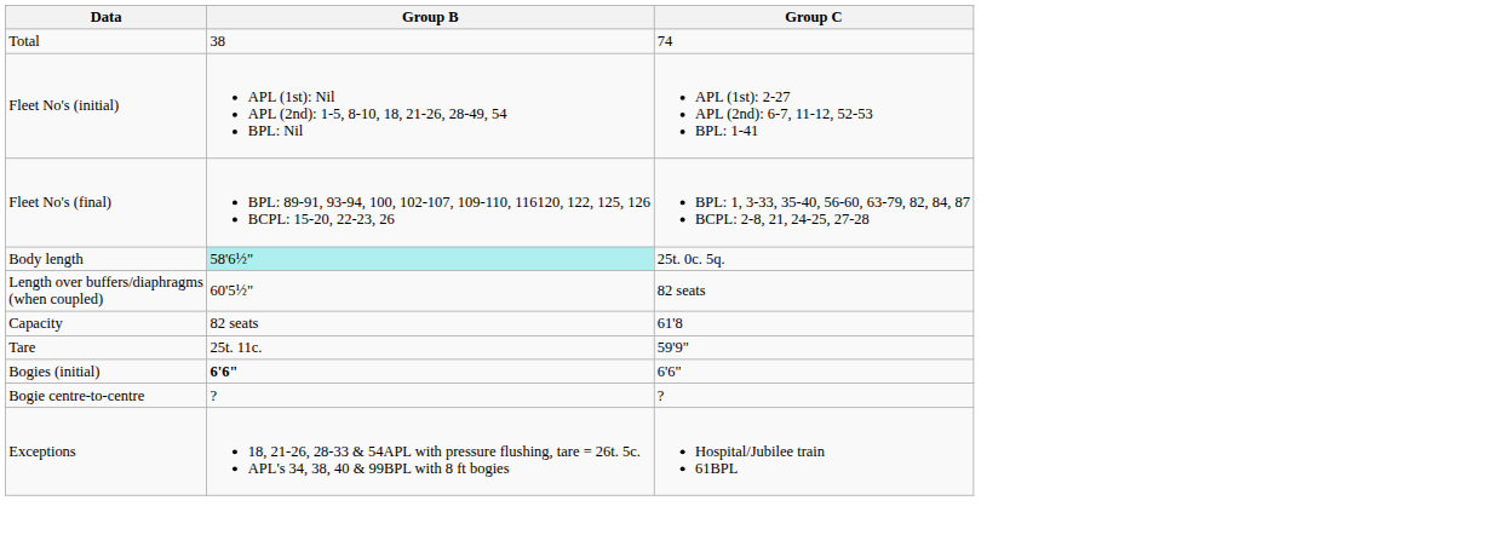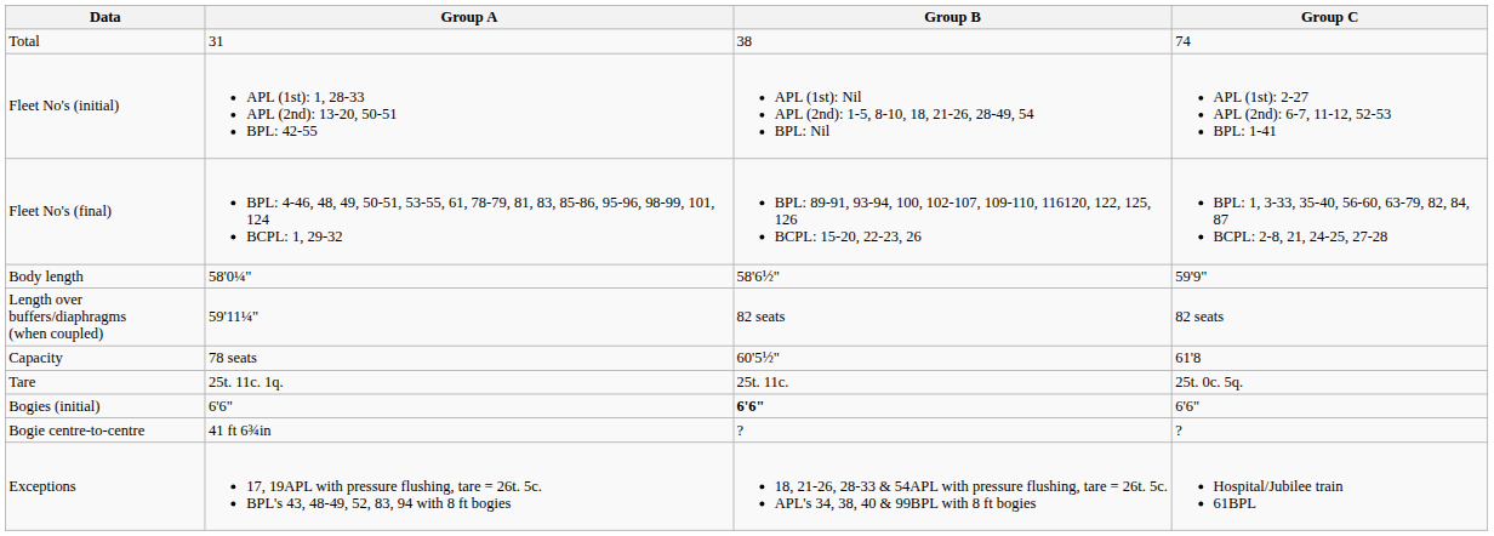+ column: Group A | 31 | APL (1st): 1, 28-33 APL (2nd): 13-20, 50-51 BPL: 42-55 | BPL: 4-46, 48, 49, 50-51, 53-55, 61, 78-79, 81, 83, 85-86, 95-96, 98-99, 101, 124 BCPL: 1, 29-32 | 58'0¼" | 59'11¼" | 78 seats | 25t. 11c. 1q. | 6'6" | 41 ft 6¾in | 17, 19APL with pressure flushing, tare = 26t. 5c. BPL's 43, 48-49, 52, 83, 94 with 8 ft bogies
Body length | Group B: paleturquoise background -> no background
Body length | Group C: 25t. 0c. 5q. -> 59'9"
Length over buffers/diaphragms (when coupled) | Group B: 60'5½" -> 82 seats
Capacity | Group B: 82 seats -> 60'5½"
Tare | Group C: 59'9" -> 25t. 0c. 5q.
